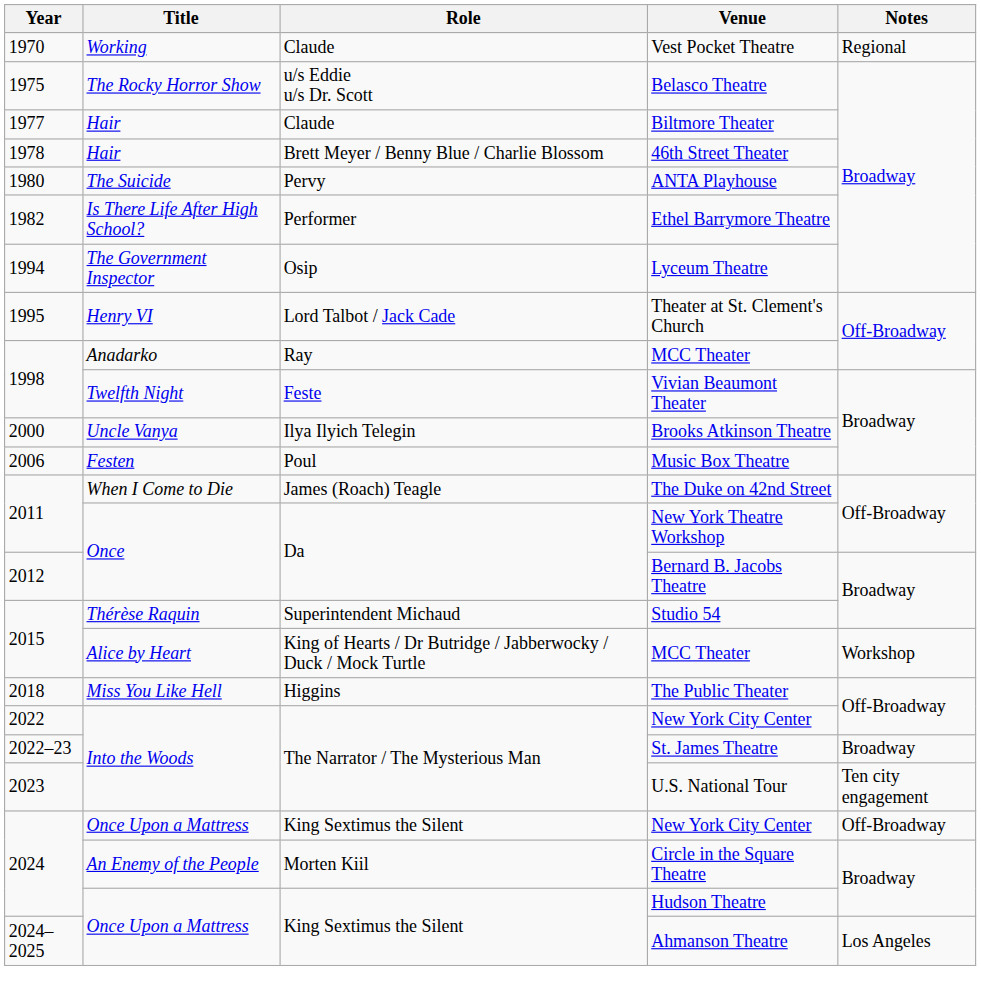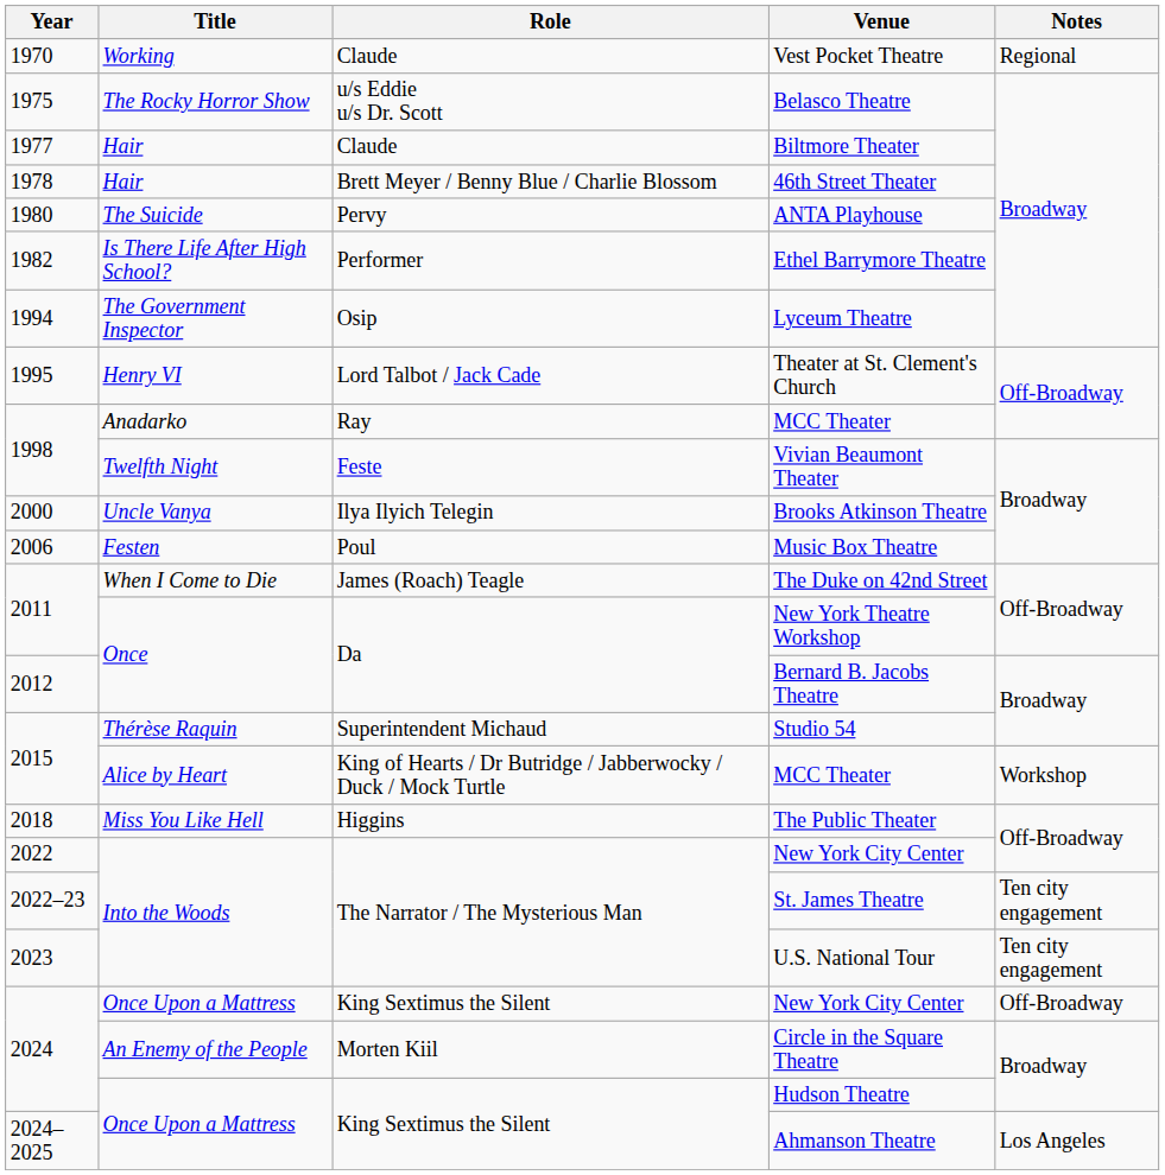St. James Theatre | Notes: Broadway -> Ten city engagement
